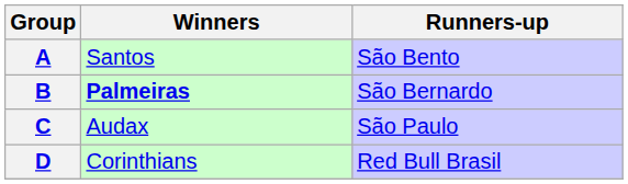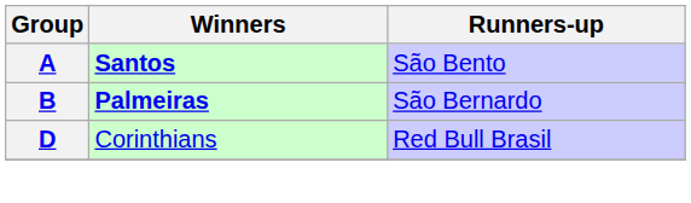A | Winners: normal -> bold
- row: C | Audax | São Paulo
